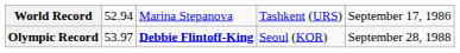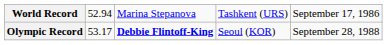Olympic Record | column 2: 53.97 -> 53.17
